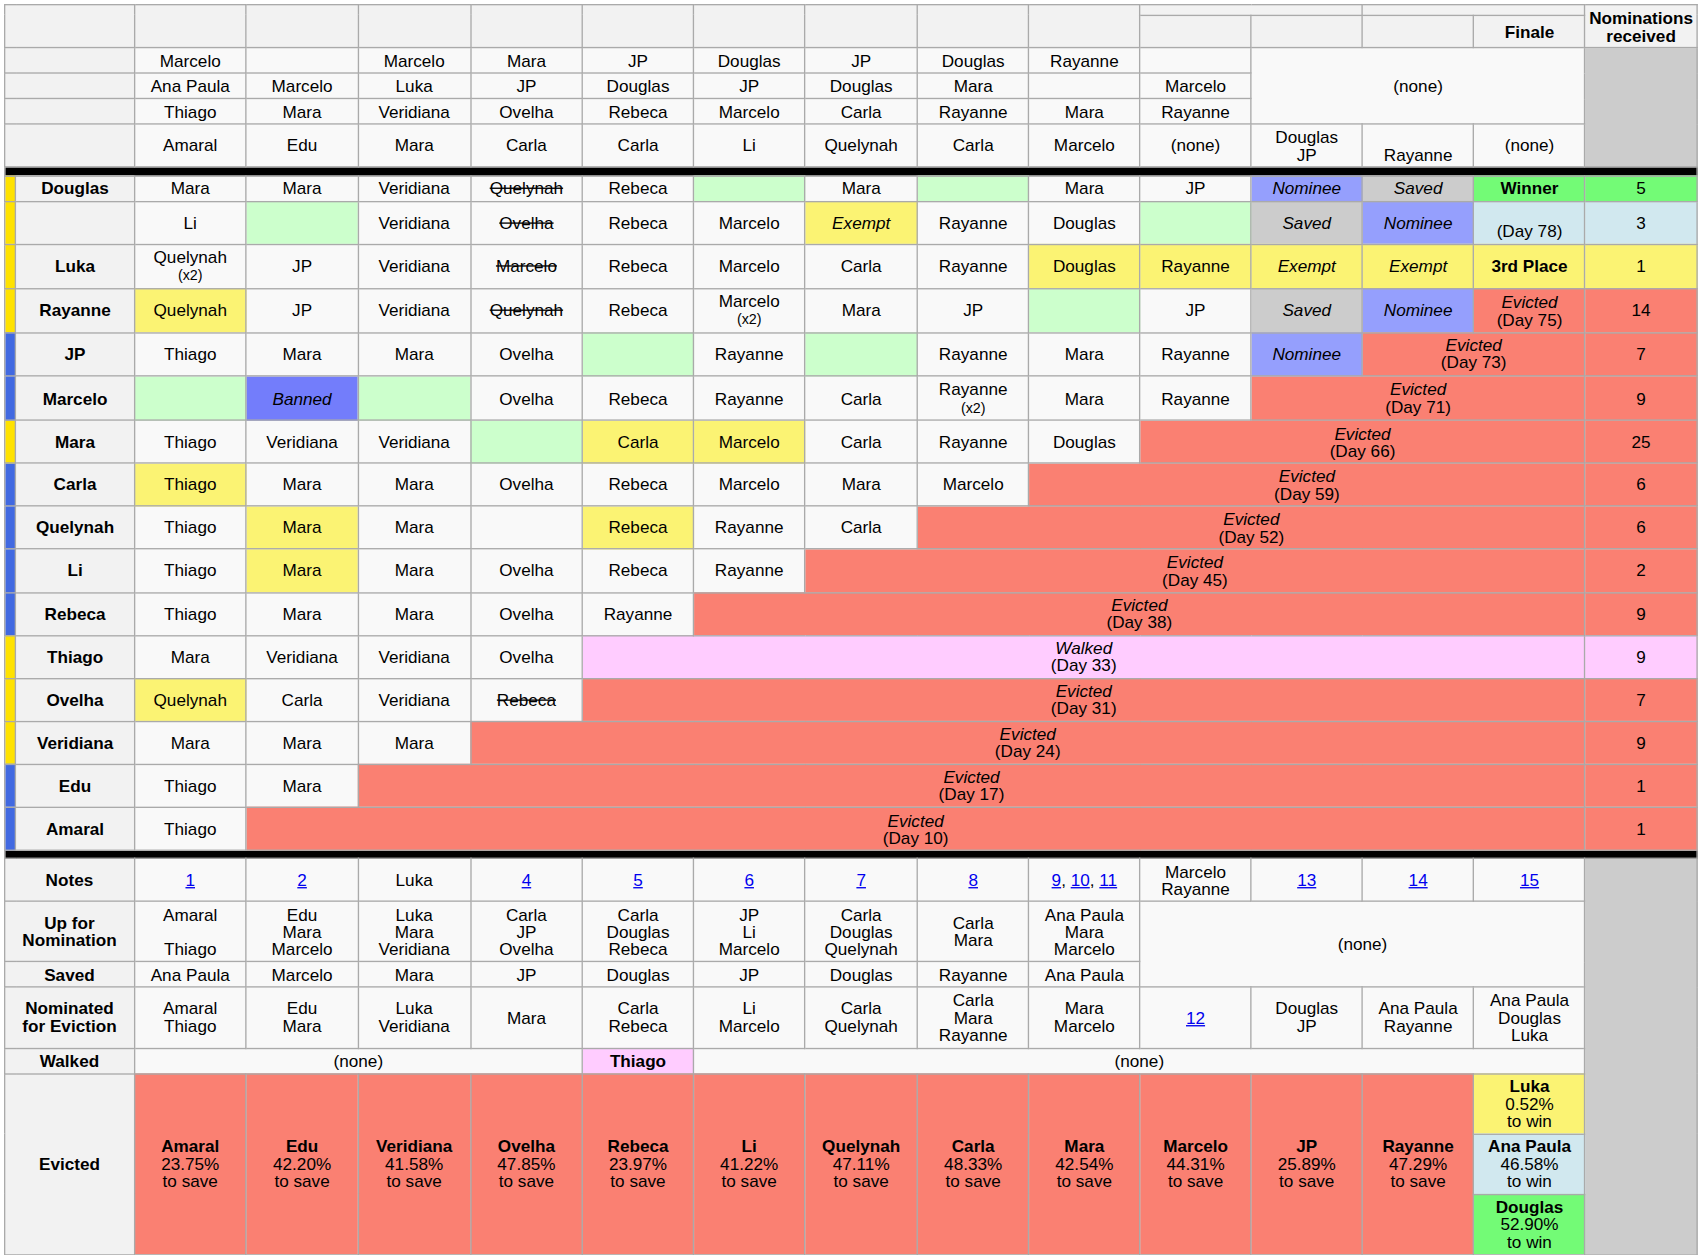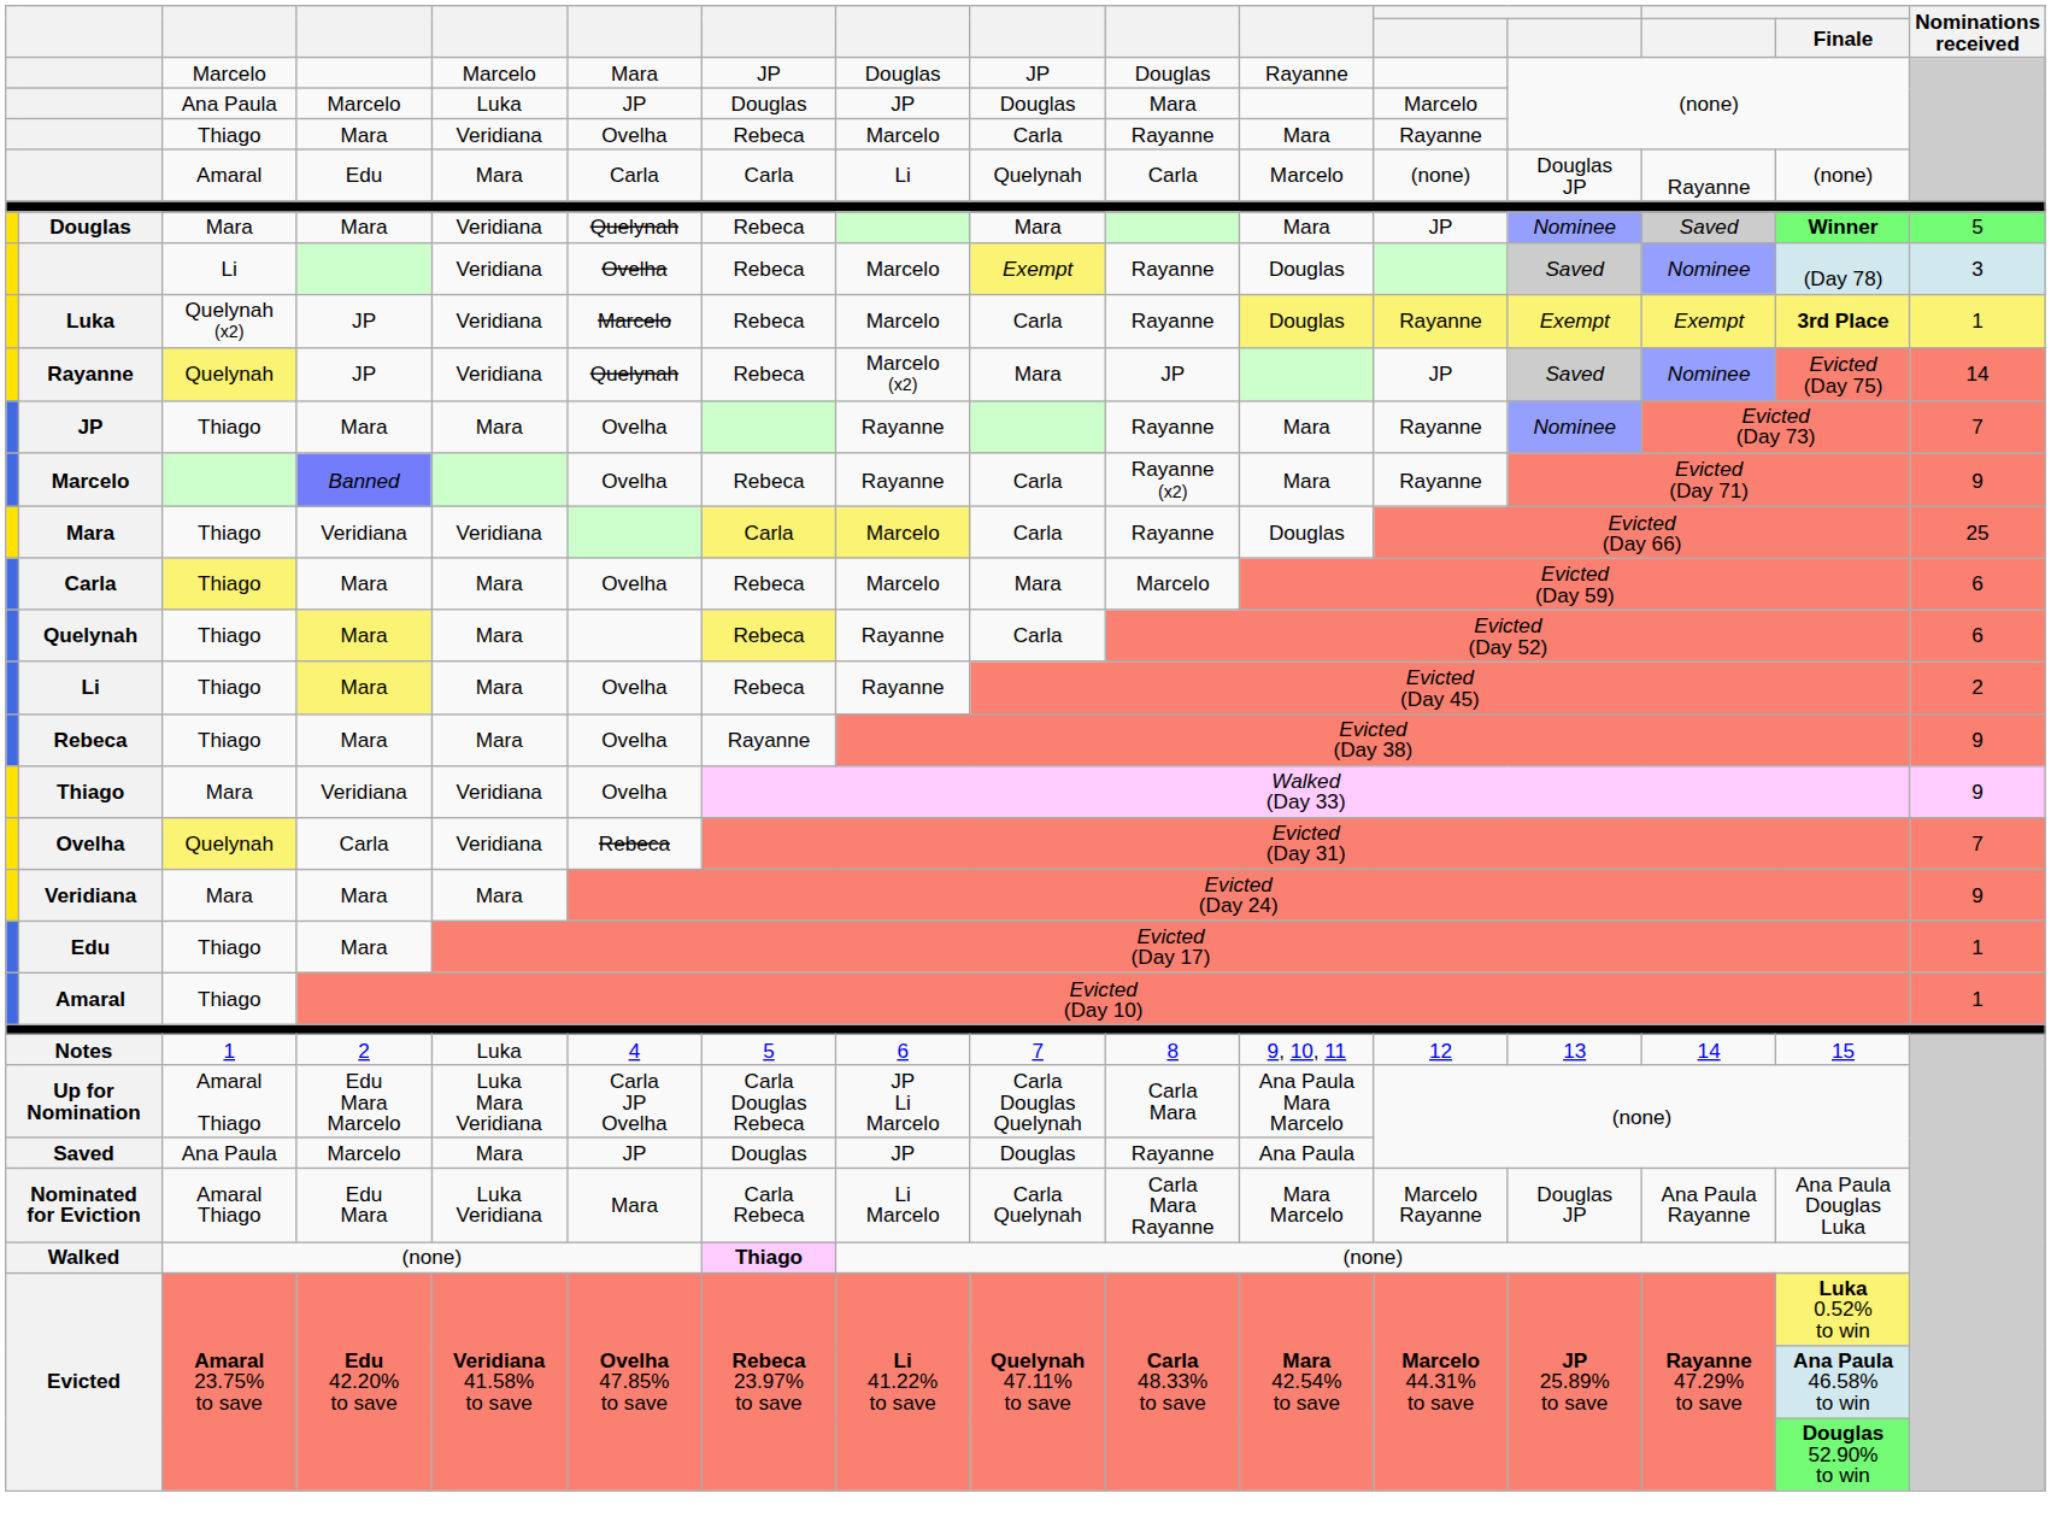Notes | column 12: Marcelo Rayanne -> 12
Nominated for Eviction | column 12: 12 -> Marcelo Rayanne
